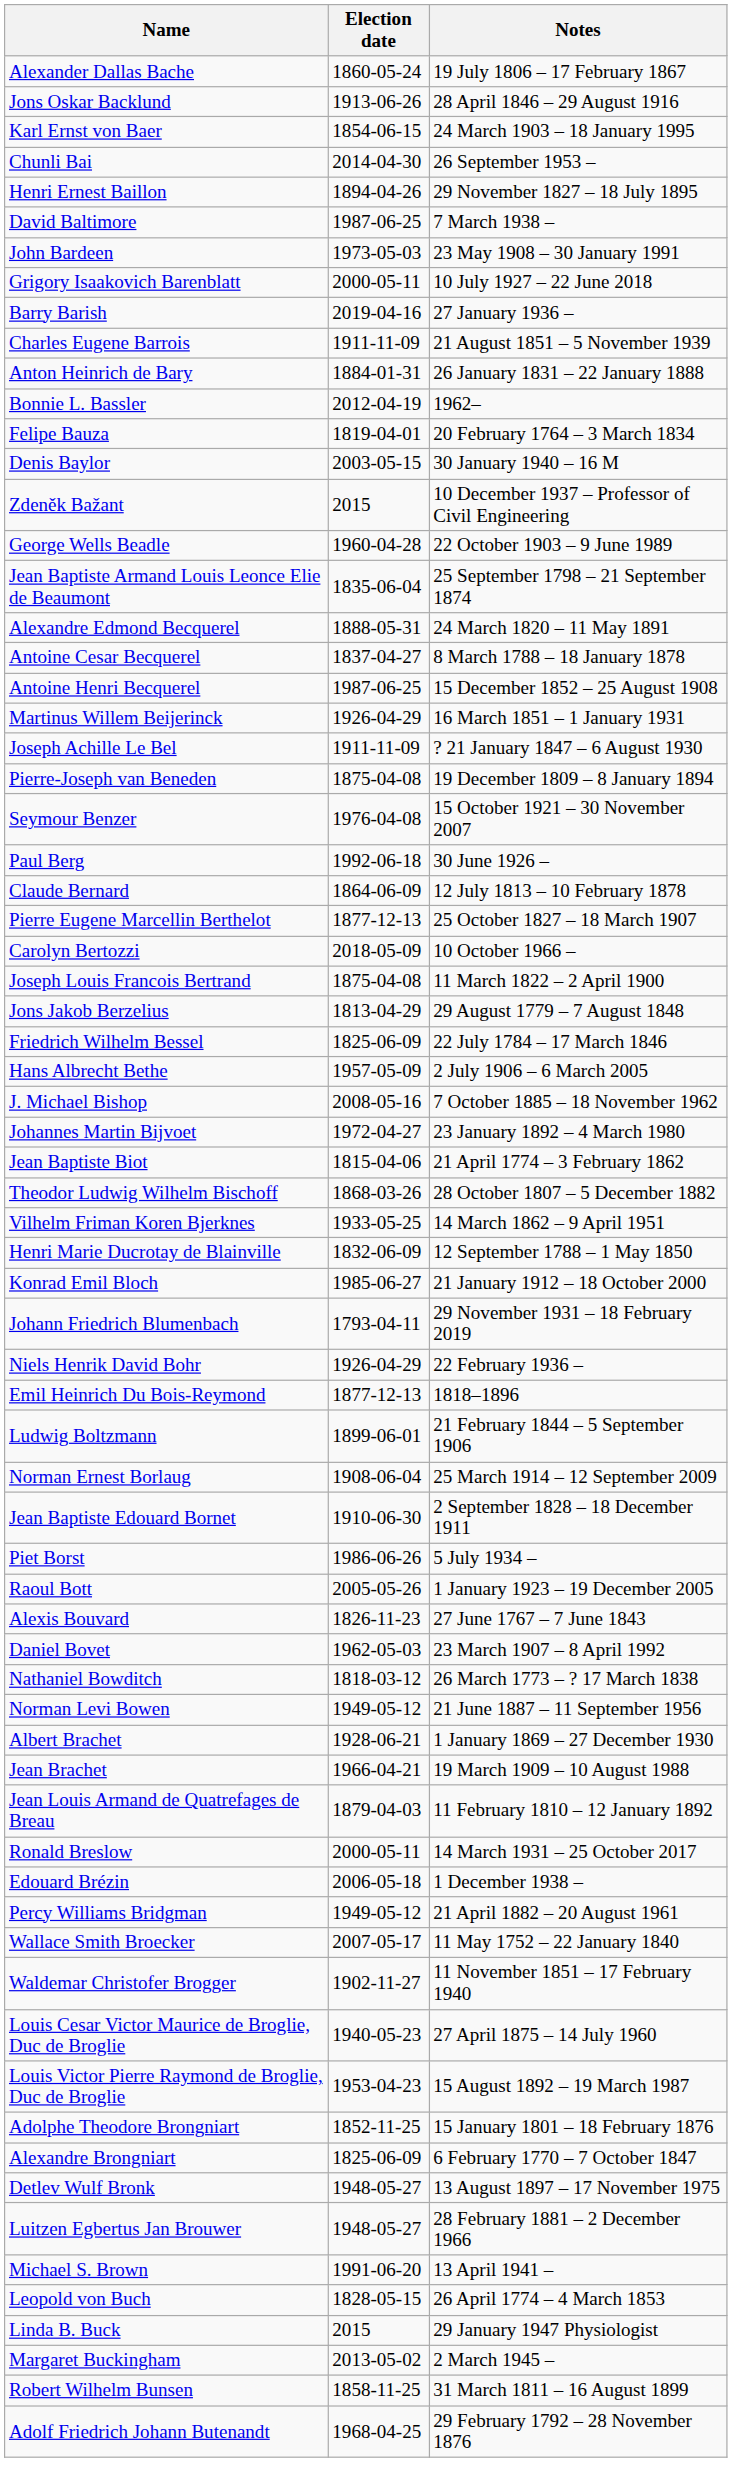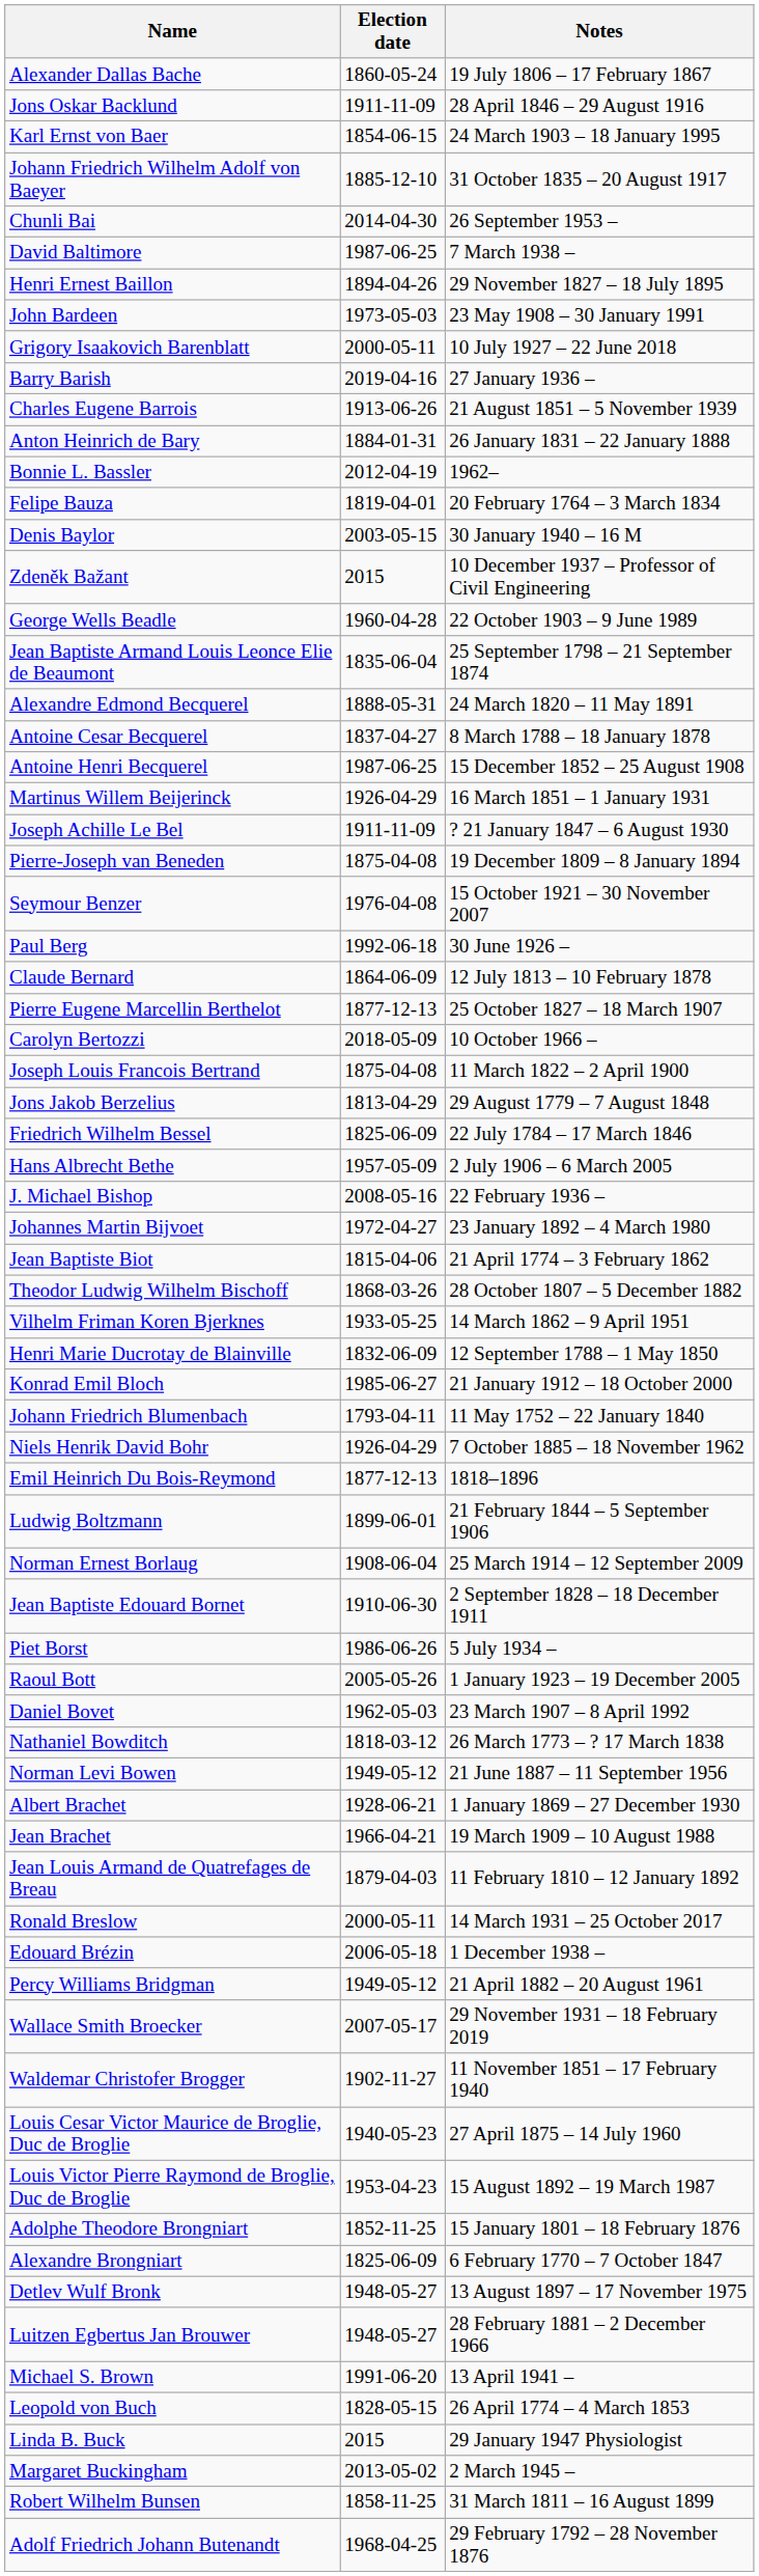Jons Oskar Backlund | Election date: 1913-06-26 -> 1911-11-09
+ row: Johann Friedrich Wilhelm Adolf von Baeyer | 1885-12-10 | 31 October 1835 – 20 August 1917
rows swapped: Henri Ernest Baillon <-> David Baltimore
Charles Eugene Barrois | Election date: 1911-11-09 -> 1913-06-26
J. Michael Bishop | Notes: 7 October 1885 – 18 November 1962 -> 22 February 1936 –
Johann Friedrich Blumenbach | Notes: 29 November 1931 – 18 February 2019 -> 11 May 1752 – 22 January 1840
Niels Henrik David Bohr | Notes: 22 February 1936 – -> 7 October 1885 – 18 November 1962
- row: Alexis Bouvard | 1826-11-23 | 27 June 1767 – 7 June 1843
Wallace Smith Broecker | Notes: 11 May 1752 – 22 January 1840 -> 29 November 1931 – 18 February 2019
